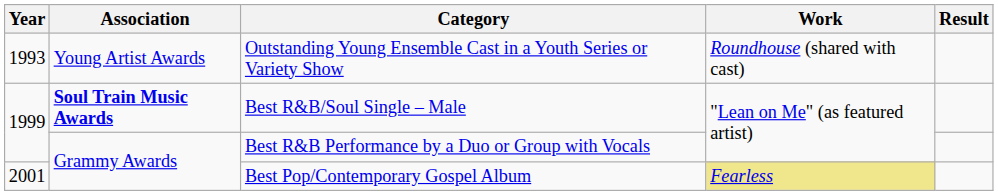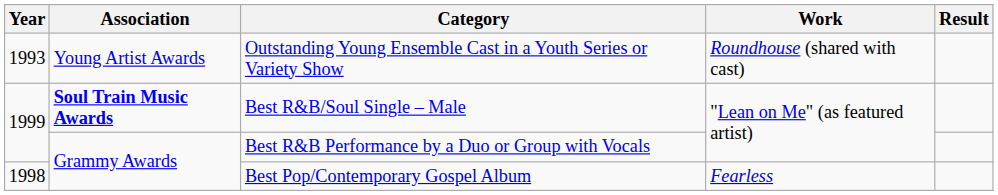Best Pop/Contemporary Gospel Album | Year: 2001 -> 1998
Best Pop/Contemporary Gospel Album | Work: khaki background -> no background
